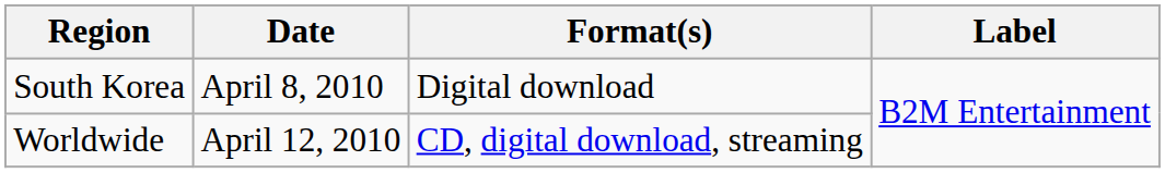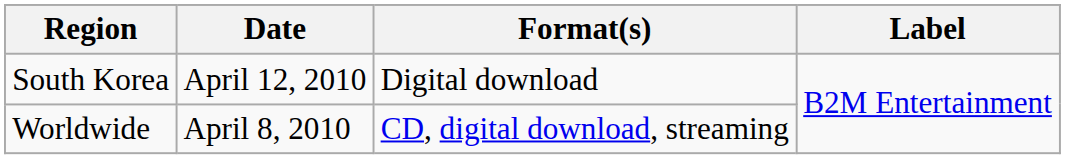South Korea | Date: April 8, 2010 -> April 12, 2010
Worldwide | Date: April 12, 2010 -> April 8, 2010
